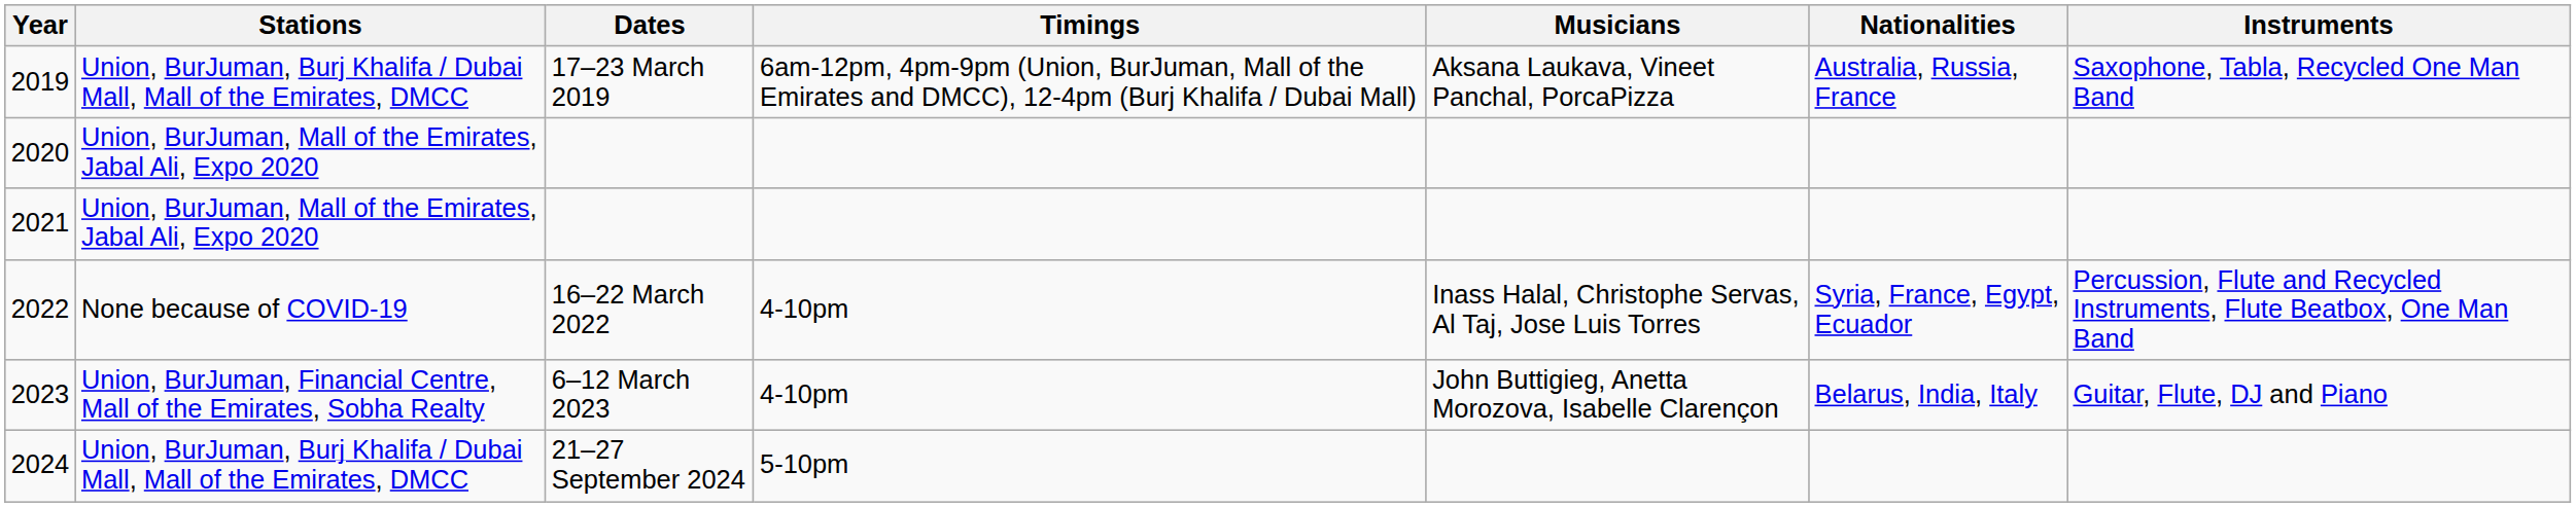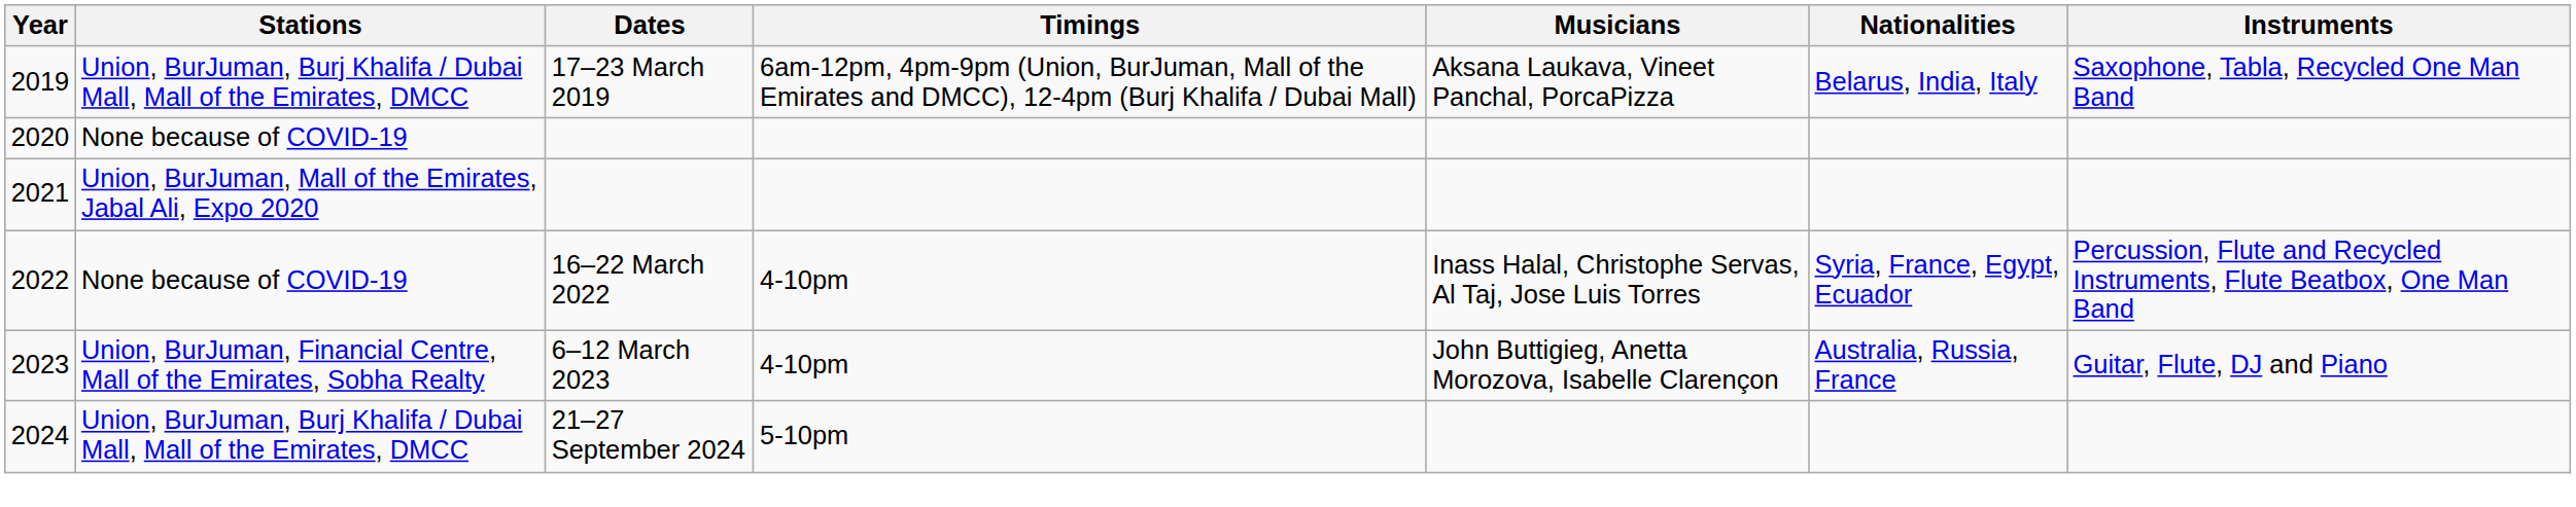2019 | Nationalities: Australia, Russia, France -> Belarus, India, Italy
2020 | Stations: Union, BurJuman, Mall of the Emirates, Jabal Ali, Expo 2020 -> None because of COVID-19
2023 | Nationalities: Belarus, India, Italy -> Australia, Russia, France
